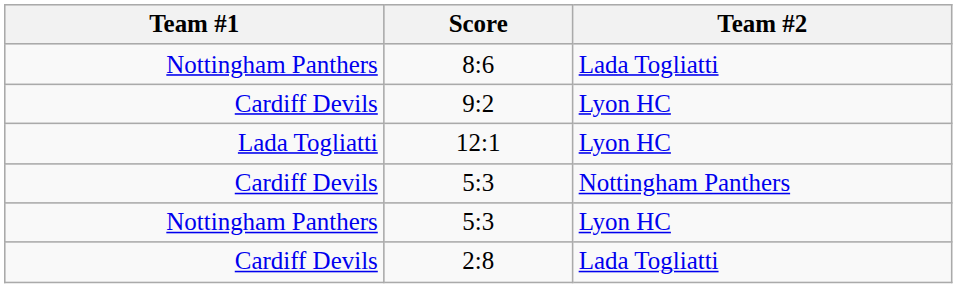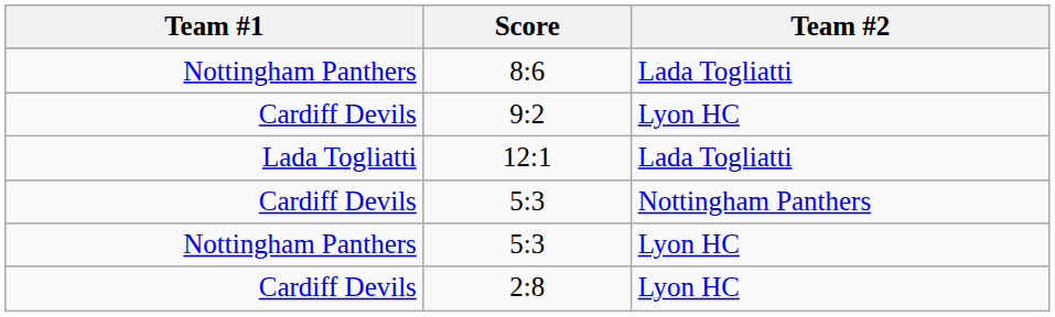12:1 | Team #2: Lyon HC -> Lada Togliatti
2:8 | Team #2: Lada Togliatti -> Lyon HC
